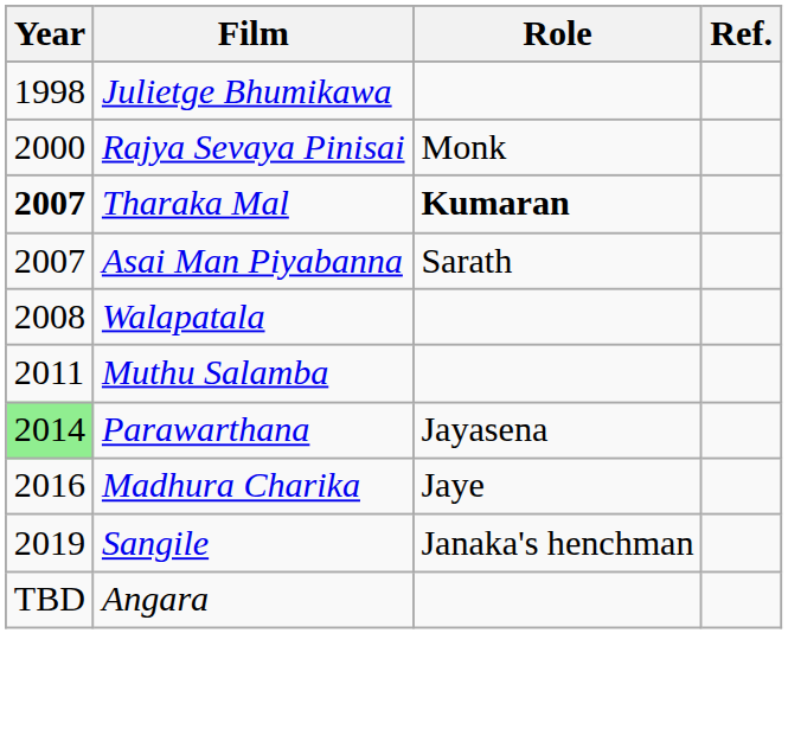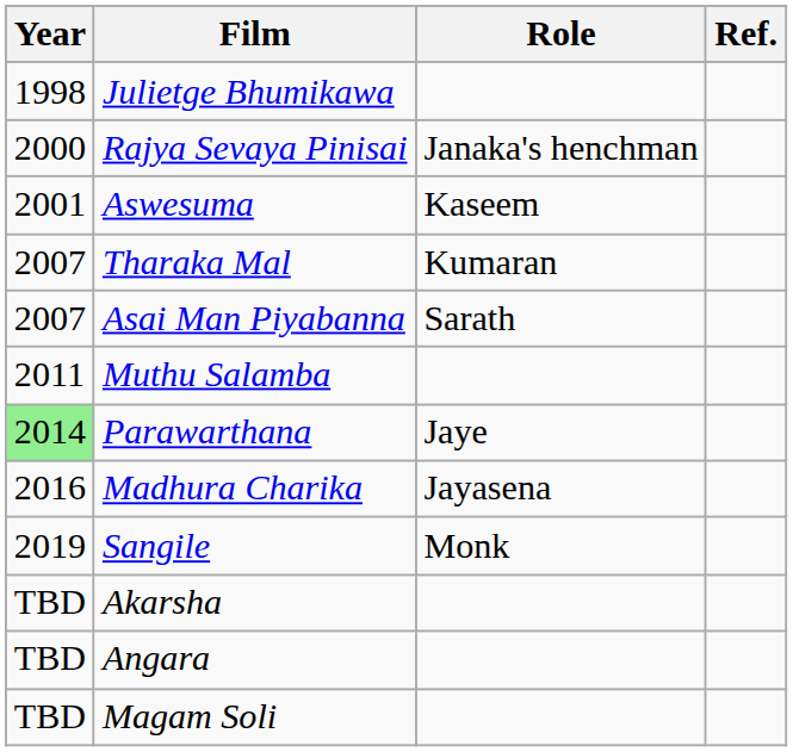Rajya Sevaya Pinisai | Role: Monk -> Janaka's henchman
+ row: 2001 | Aswesuma | Kaseem
Tharaka Mal | Year: bold -> normal
Tharaka Mal | Role: bold -> normal
- row: 2008 | Walapatala
Parawarthana | Role: Jayasena -> Jaye
Madhura Charika | Role: Jaye -> Jayasena
Sangile | Role: Janaka's henchman -> Monk
+ row: TBD | Akarsha
+ row: TBD | Magam Soli
